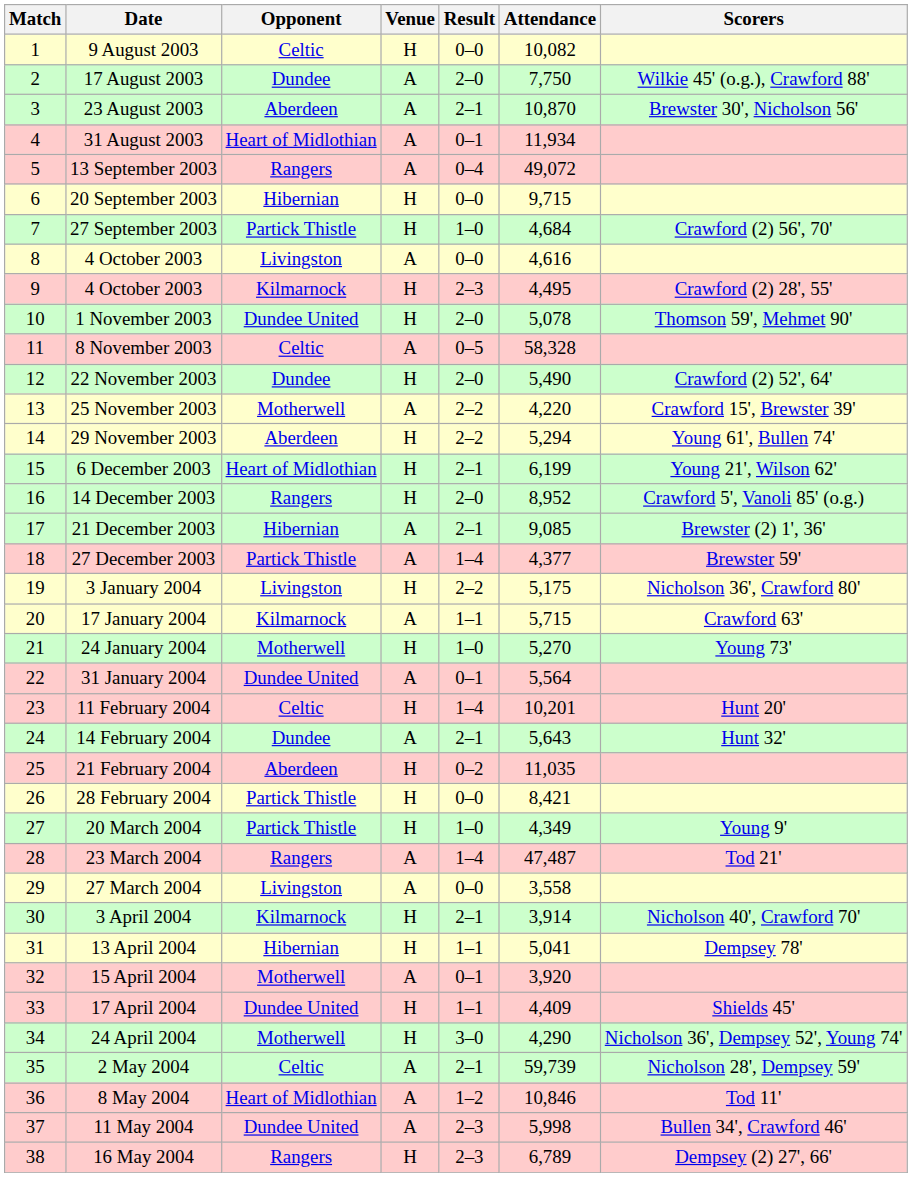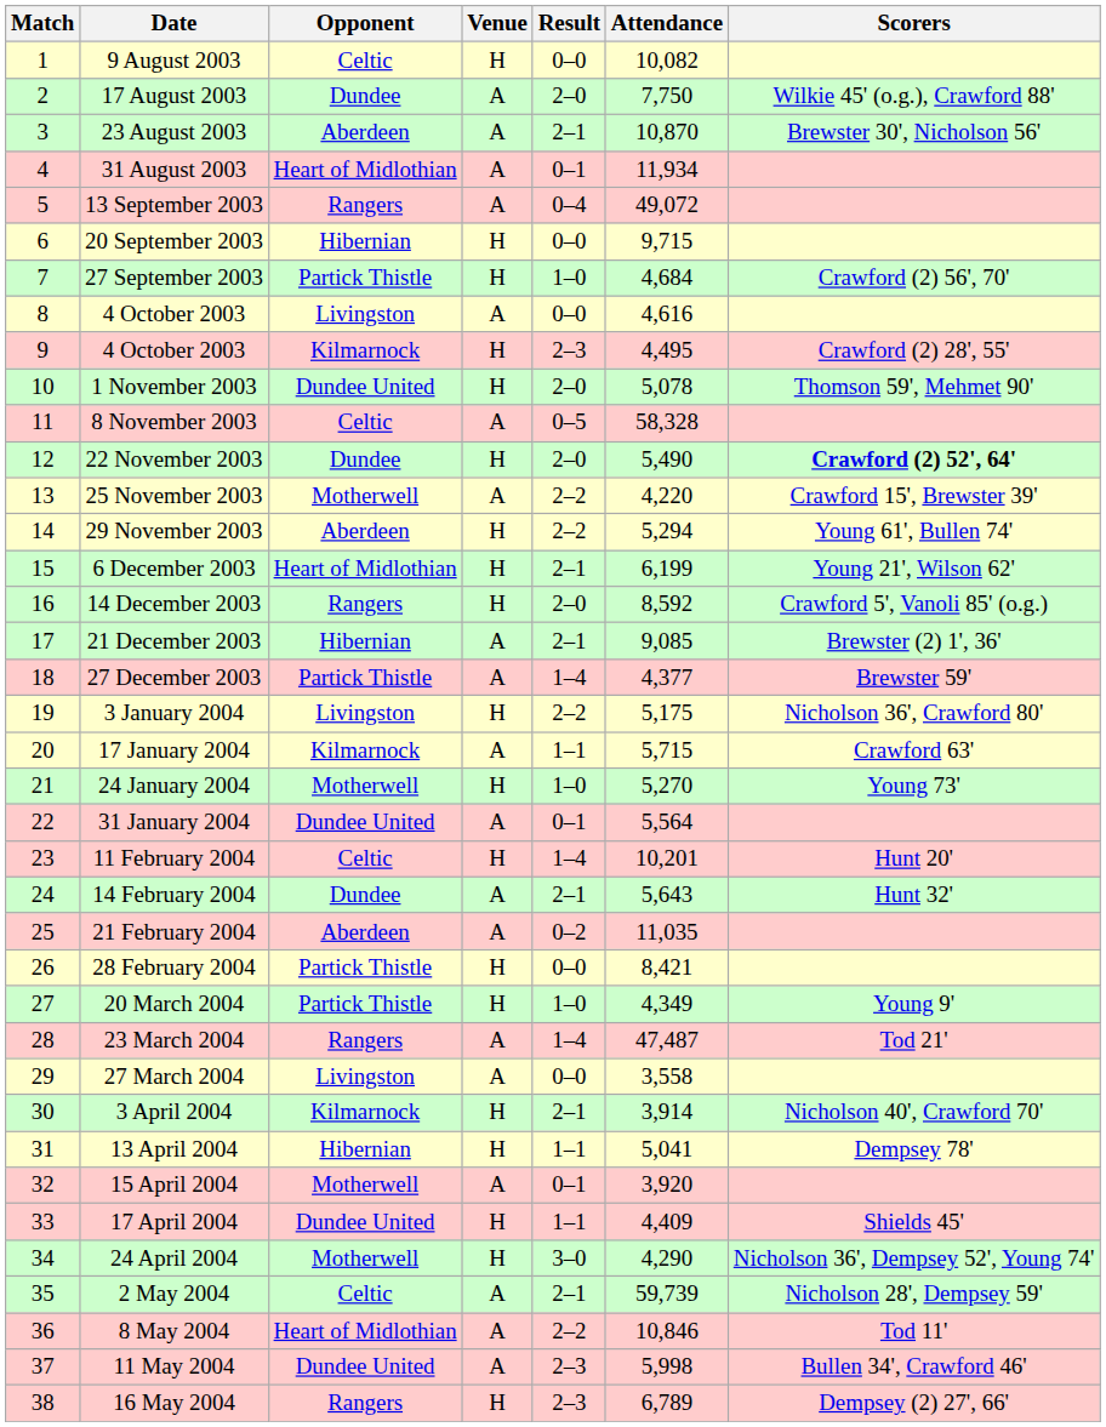22 November 2003 | Scorers: normal -> bold
14 December 2003 | Attendance: 8,952 -> 8,592
21 February 2004 | Venue: H -> A
8 May 2004 | Result: 1–2 -> 2–2
